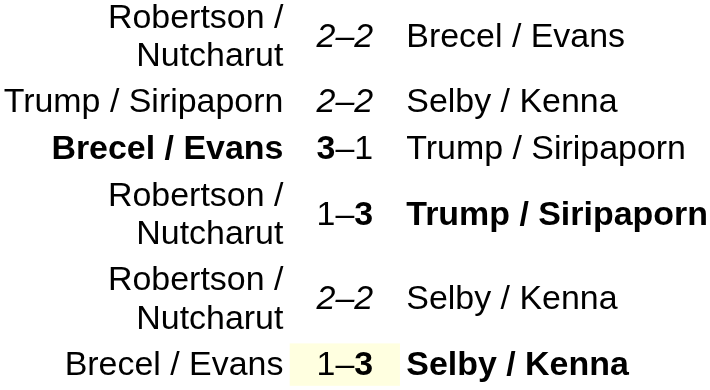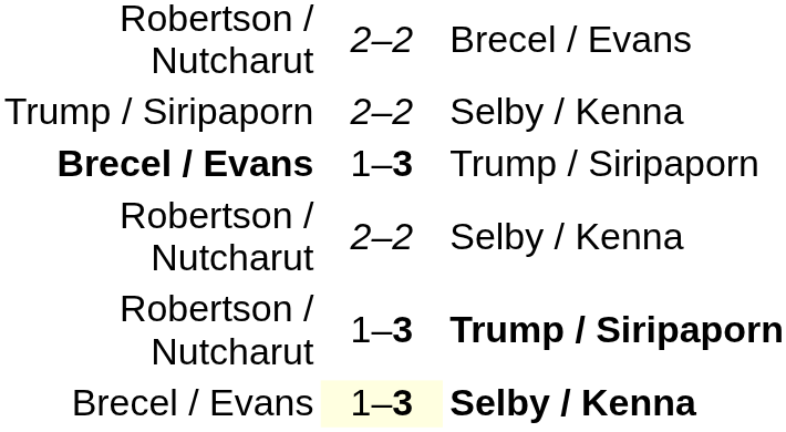Brecel / Evans / Trump / Siripaporn | column 2: 3–1 -> 1–3
rows swapped: Robertson / Nutcharut / Selby / Kenna <-> Robertson / Nutcharut / Trump / Siripaporn
